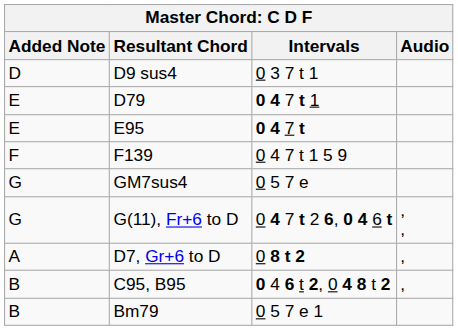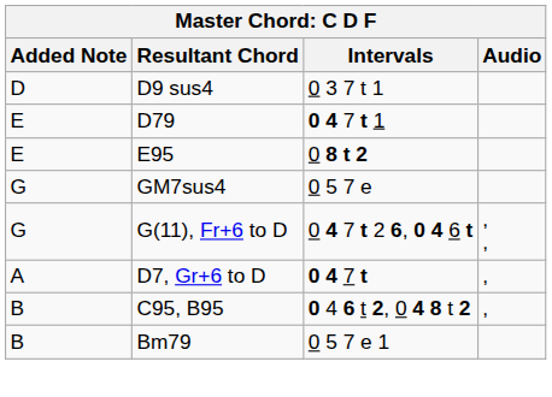E95 | Intervals: 0 4 7 t -> 0 8 t 2
- row: F | F139 | 0 4 7 t 1 5 9
D7, Gr+6 to D | Intervals: 0 8 t 2 -> 0 4 7 t
